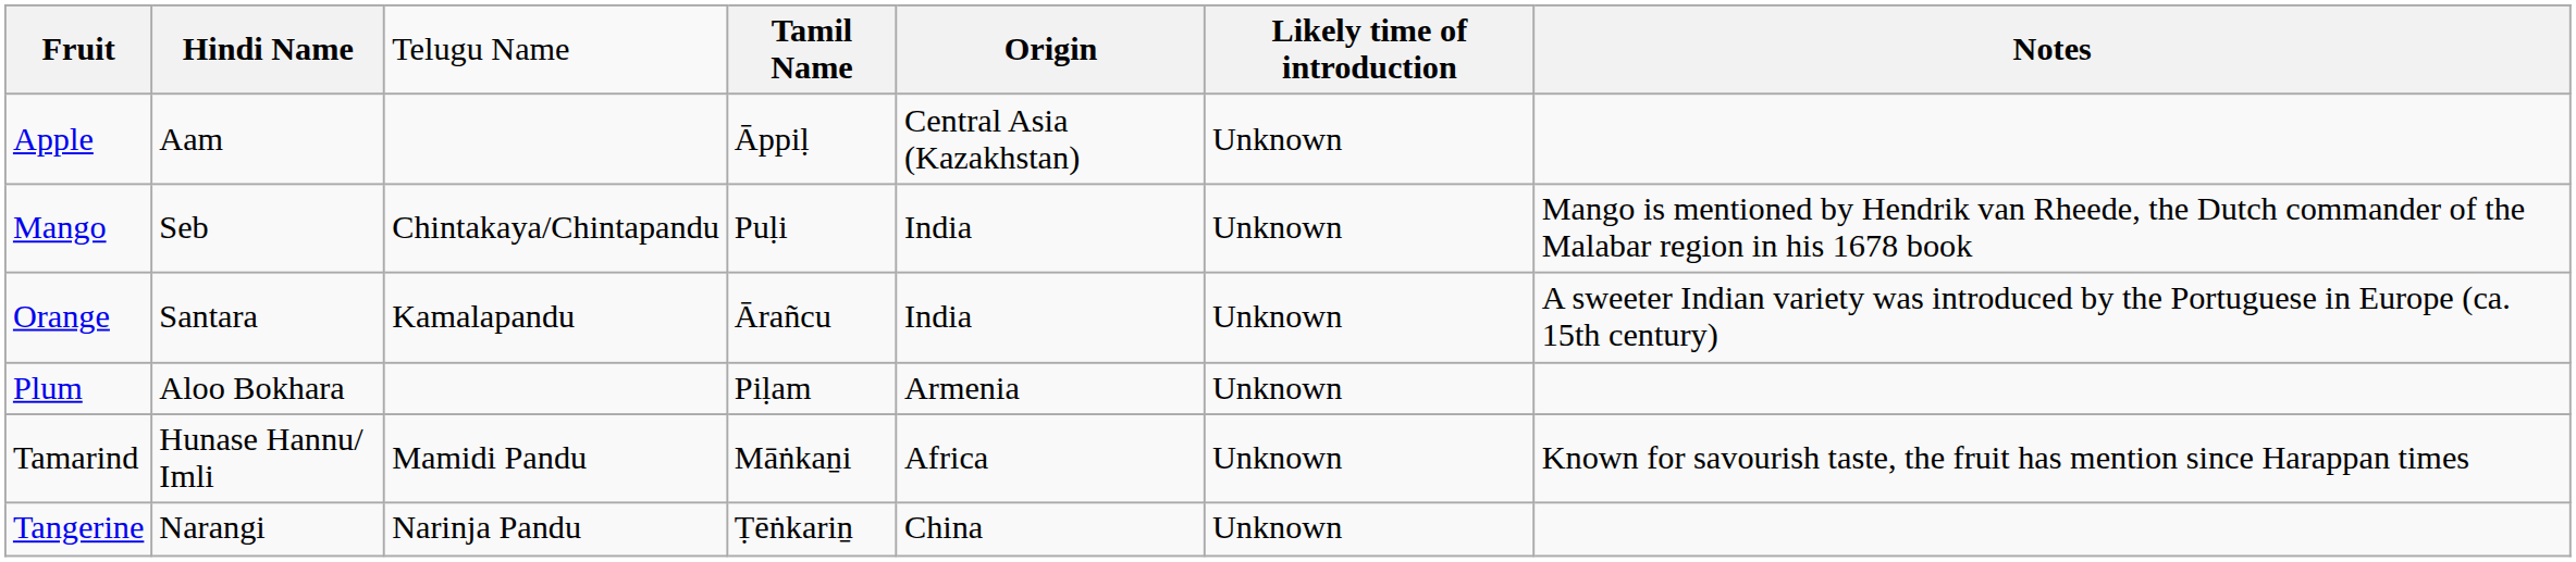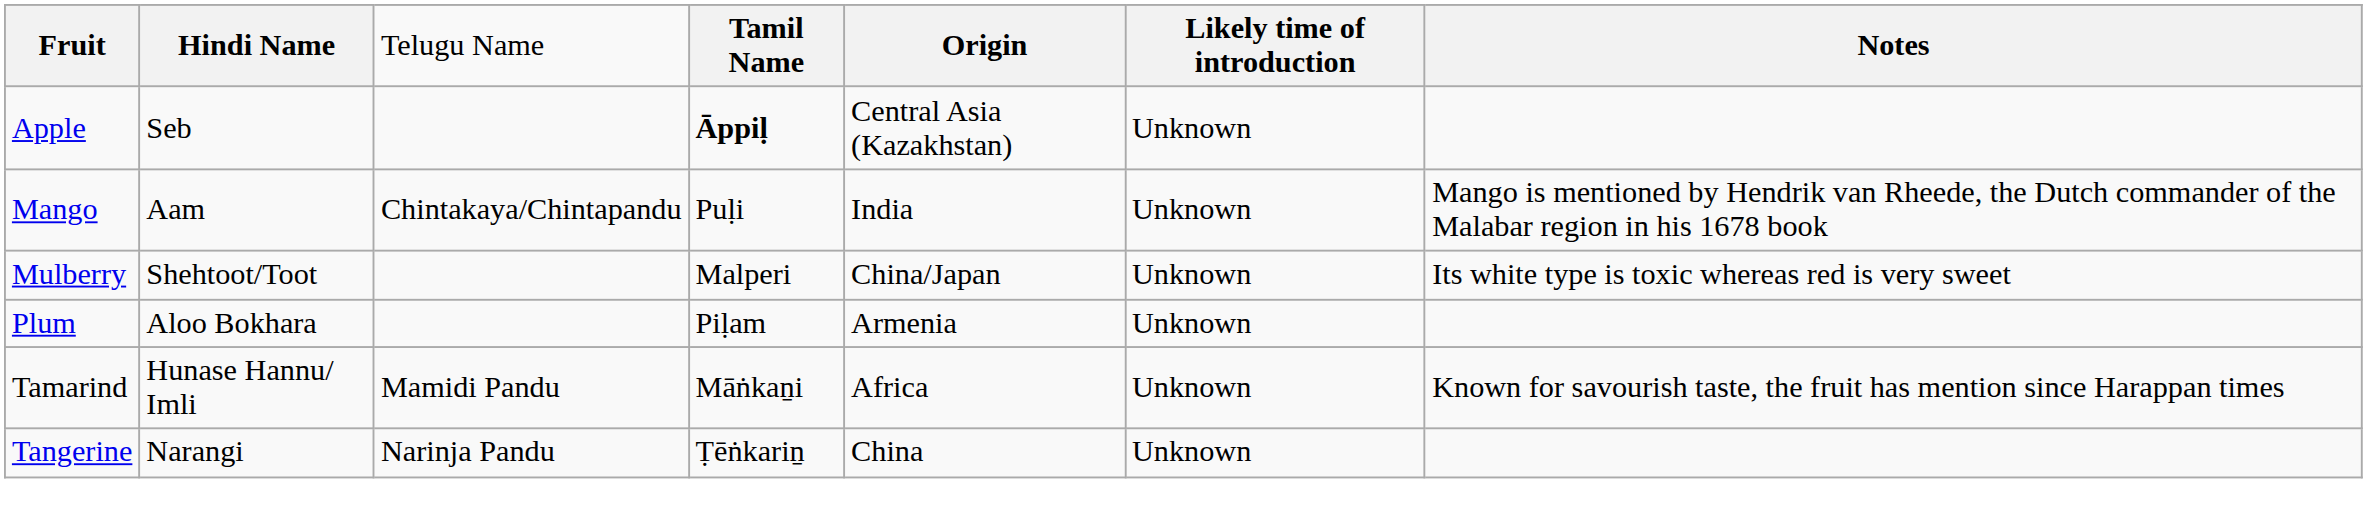Apple | column 2: Aam -> Seb
Apple | column 4: normal -> bold
Mango | column 2: Seb -> Aam
+ row: Mulberry | Shehtoot/Toot | Malperi | China/Japan | Unknown | Its white type is toxic whereas red is very sweet
- row: Orange | Santara | Kamalapandu | Ārañcu | India | Unknown | A sweeter Indian variety was introduced by the Portuguese in Europe (ca. 15th century)
